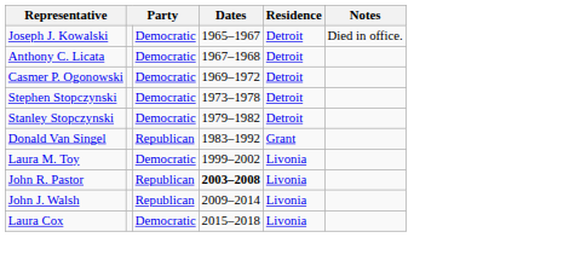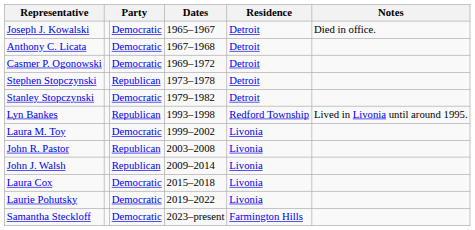Stephen Stopczynski | column 3: Democratic -> Republican
- row: Donald Van Singel | Republican | 1983–1992 | Grant
+ row: Lyn Bankes | Republican | 1993–1998 | Redford Township | Lived in Livonia until around 1995.
John R. Pastor | Dates: bold -> normal
+ row: Laurie Pohutsky | Democratic | 2019–2022 | Livonia
+ row: Samantha Steckloff | Democratic | 2023–present | Farmington Hills
